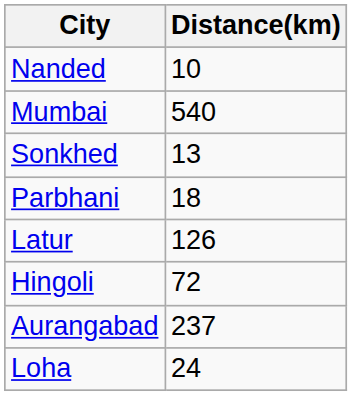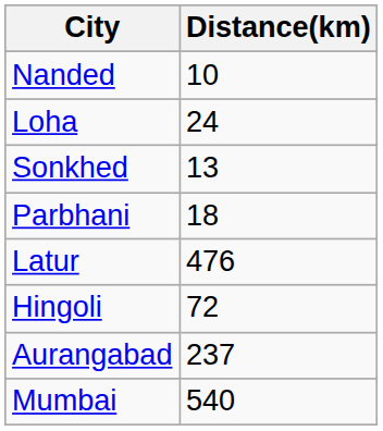rows swapped: Loha <-> Mumbai
Latur | Distance(km): 126 -> 476
